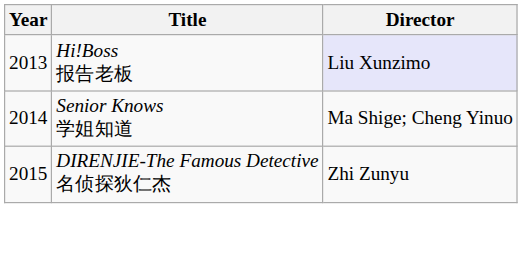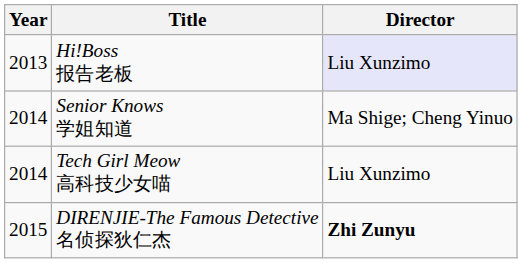+ row: 2014 | Tech Girl Meow 高科技少女喵 | Liu Xunzimo
DIRENJIE-The Famous Detective 名侦探狄仁杰 | Director: normal -> bold
